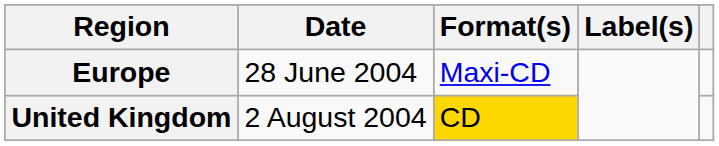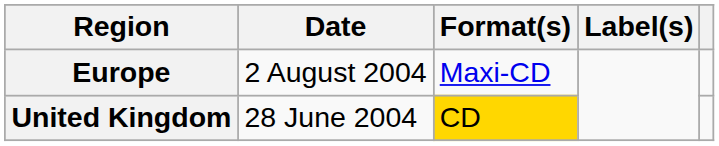Europe | Date: 28 June 2004 -> 2 August 2004
United Kingdom | Date: 2 August 2004 -> 28 June 2004
